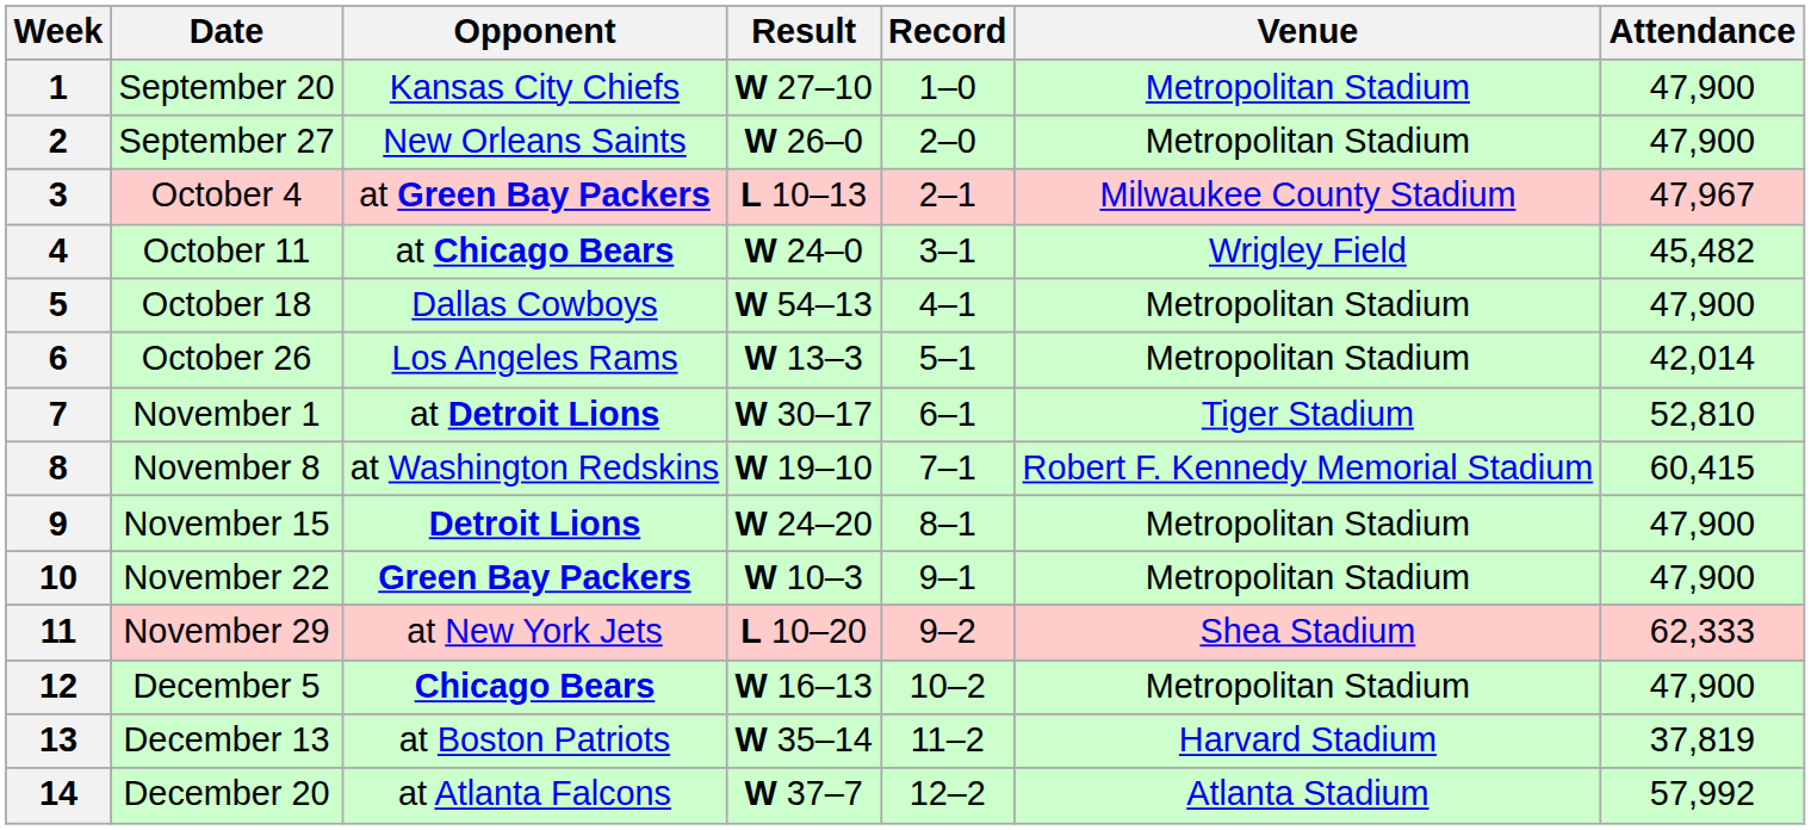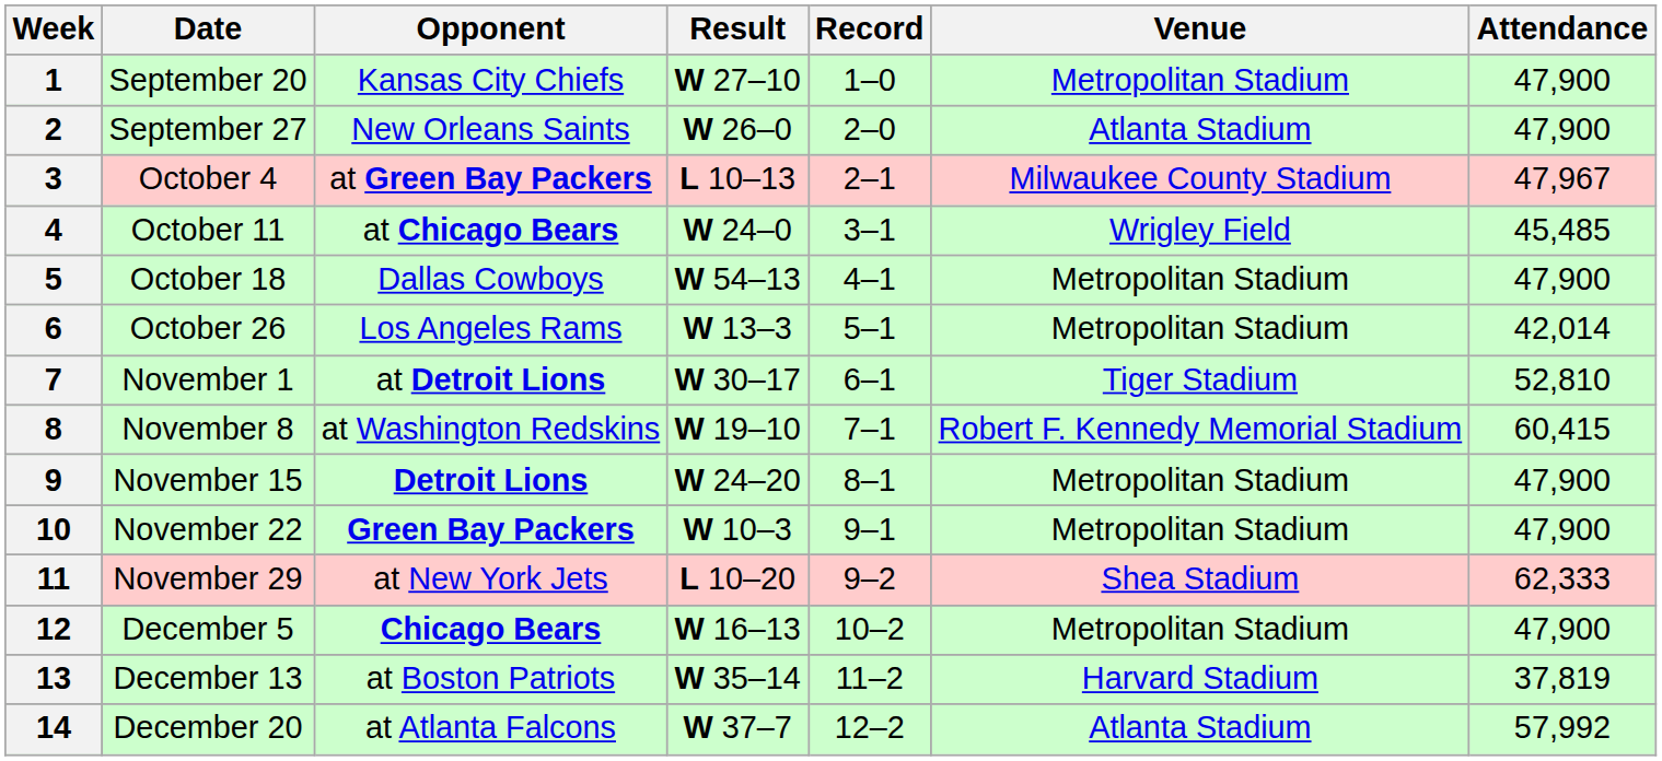2 | Venue: Metropolitan Stadium -> Atlanta Stadium
4 | Attendance: 45,482 -> 45,485
